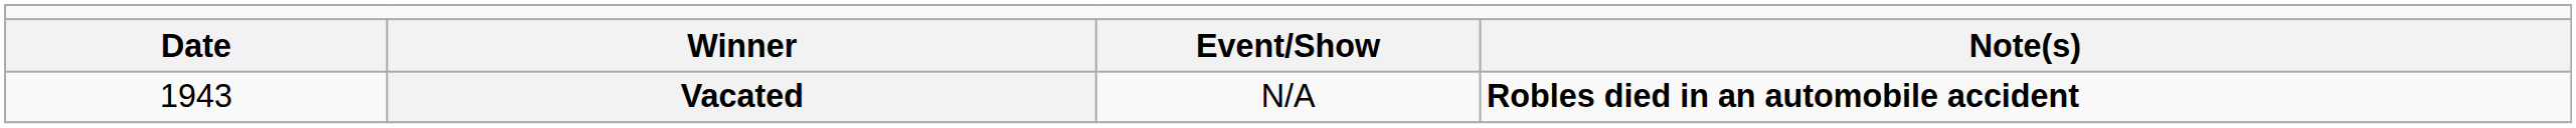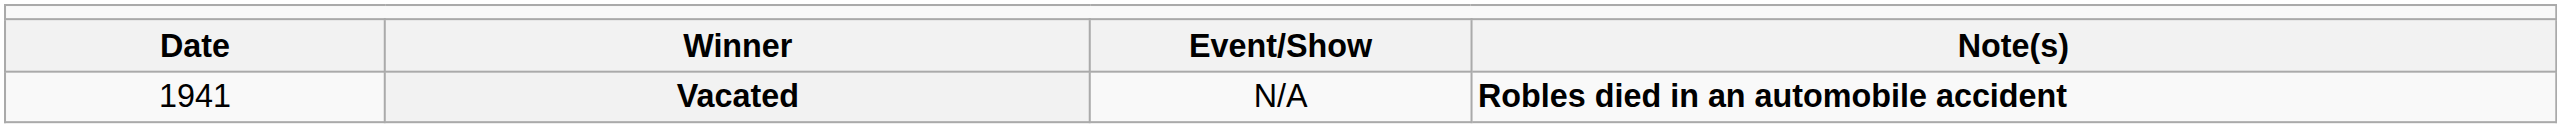Vacated | column 1: 1943 -> 1941
